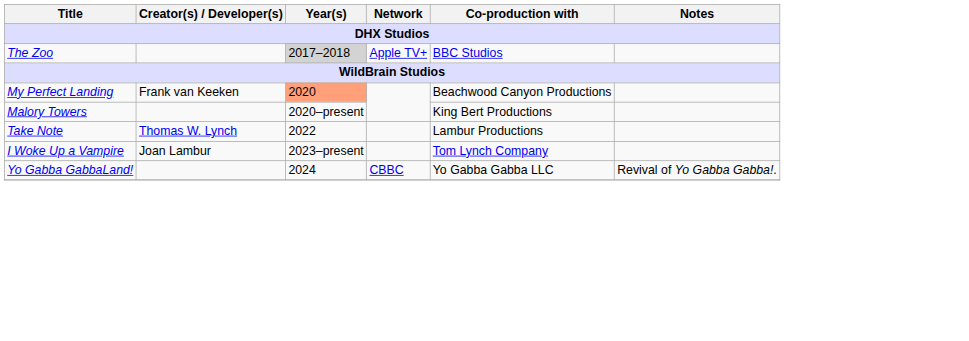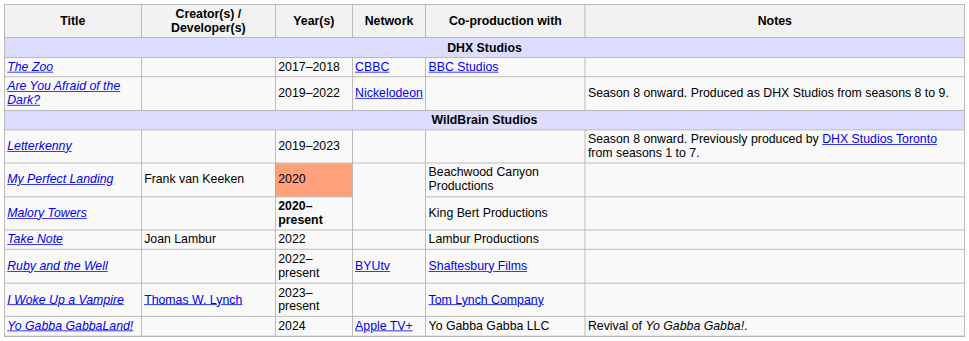The Zoo | Year(s): lightgrey background -> no background
The Zoo | Network: Apple TV+ -> CBBC
+ row: Are You Afraid of the Dark? | 2019–2022 | Nickelodeon | Season 8 onward. Produced as DHX Studios from seasons 8 to 9.
+ row: Letterkenny | 2019–2023 | Season 8 onward. Previously produced by DHX Studios Toronto from seasons 1 to 7.
Malory Towers | Year(s): normal -> bold
Take Note | Creator(s) / Developer(s): Thomas W. Lynch -> Joan Lambur
+ row: Ruby and the Well | 2022–present | BYUtv | Shaftesbury Films
I Woke Up a Vampire | Creator(s) / Developer(s): Joan Lambur -> Thomas W. Lynch
Yo Gabba GabbaLand! | Network: CBBC -> Apple TV+
